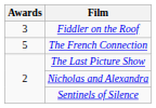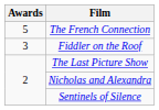rows swapped: The French Connection <-> Fiddler on the Roof
